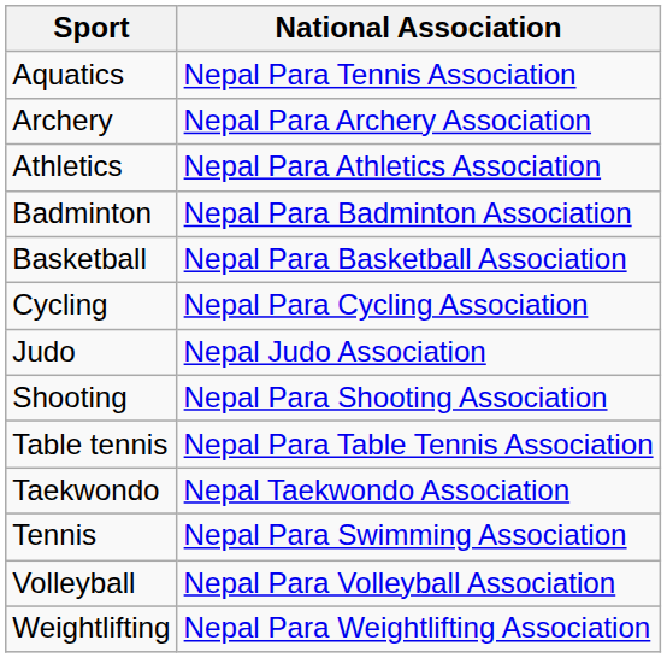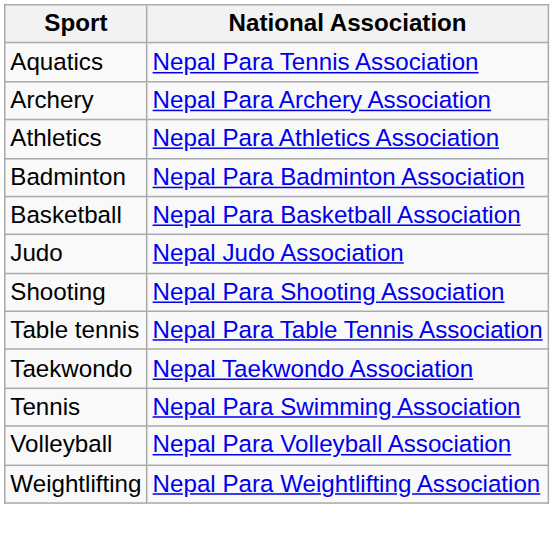- row: Cycling | Nepal Para Cycling Association
